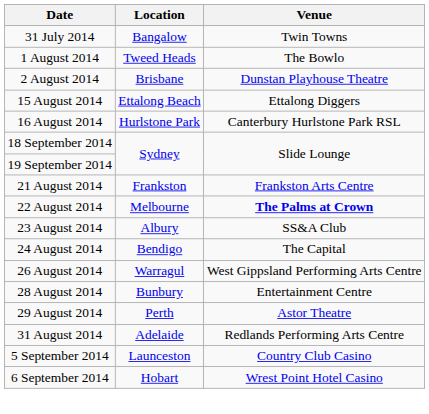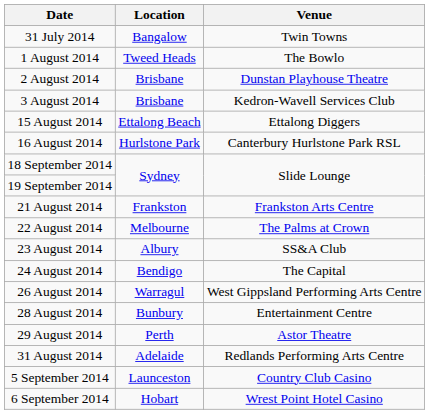+ row: 3 August 2014 | Brisbane | Kedron-Wavell Services Club
22 August 2014 | Venue: bold -> normal
